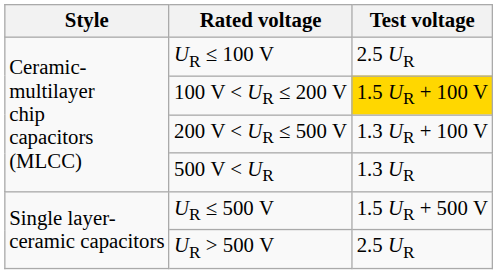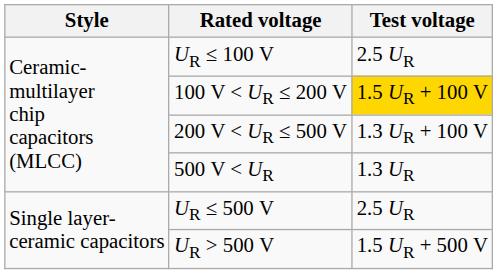UR ≤ 500 V | Test voltage: 1.5 UR + 500 V -> 2.5 UR
UR > 500 V | Test voltage: 2.5 UR -> 1.5 UR + 500 V
